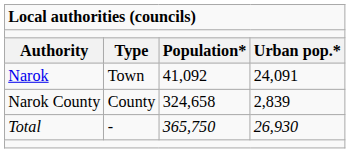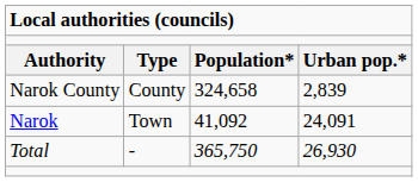rows swapped: Narok <-> Narok County
